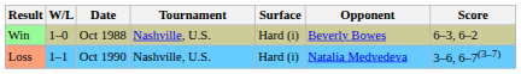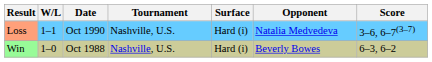rows swapped: Win <-> Loss
